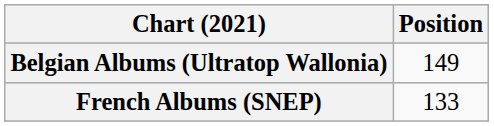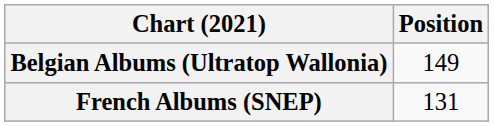French Albums (SNEP) | Position: 133 -> 131
